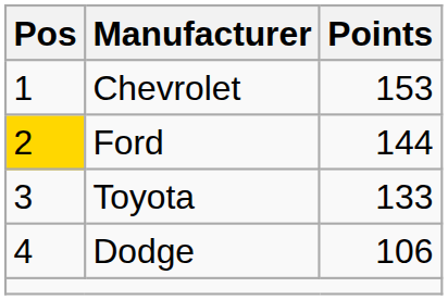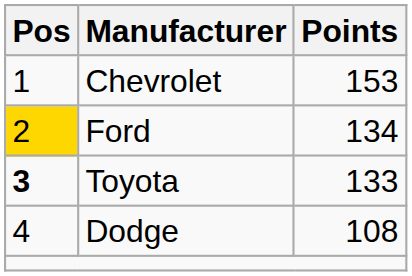Ford | Points: 144 -> 134
Toyota | Pos: normal -> bold
Dodge | Points: 106 -> 108
